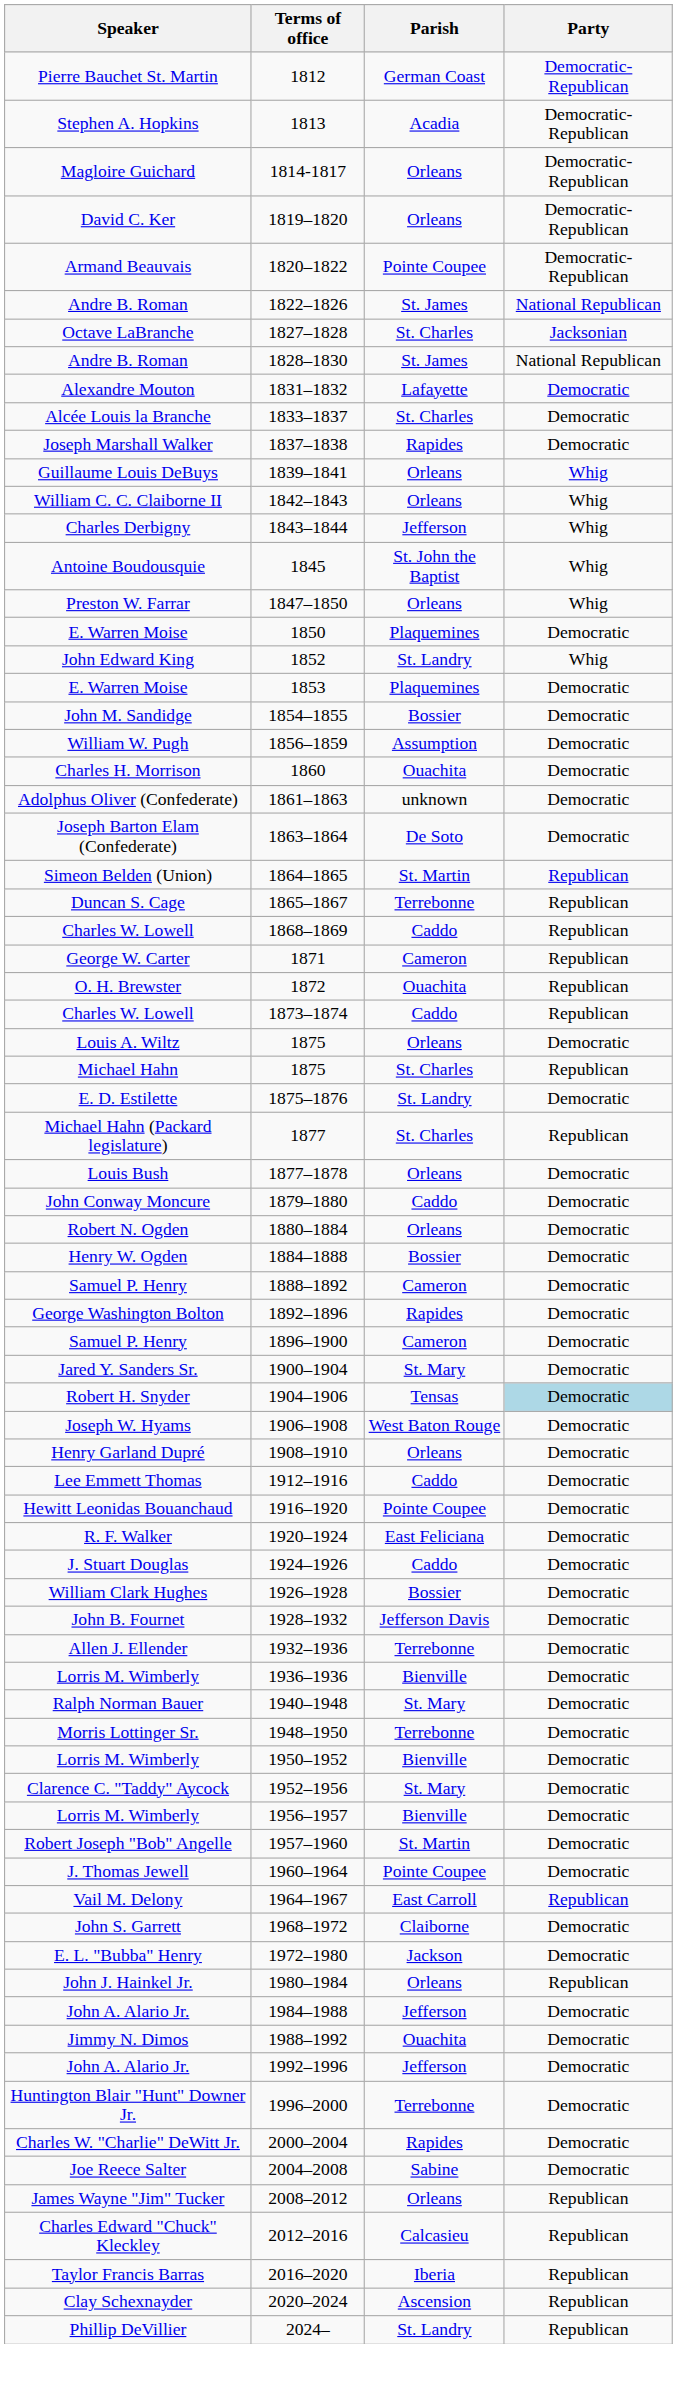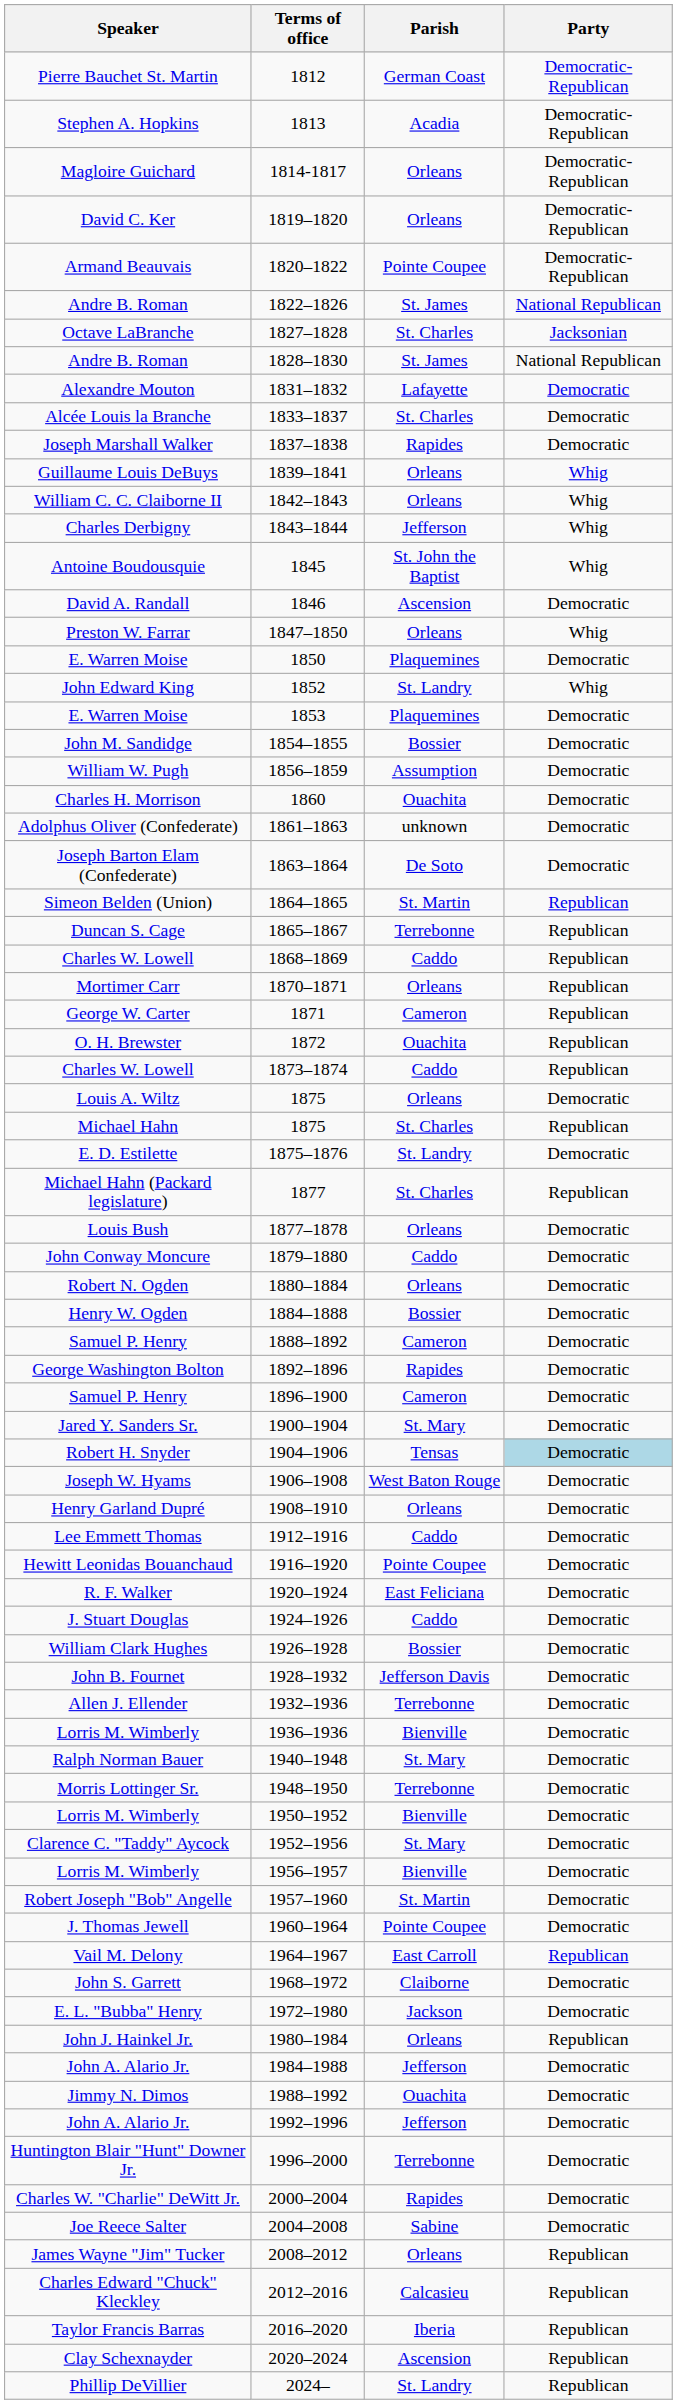+ row: David A. Randall | 1846 | Ascension | Democratic
+ row: Mortimer Carr | 1870–1871 | Orleans | Republican
